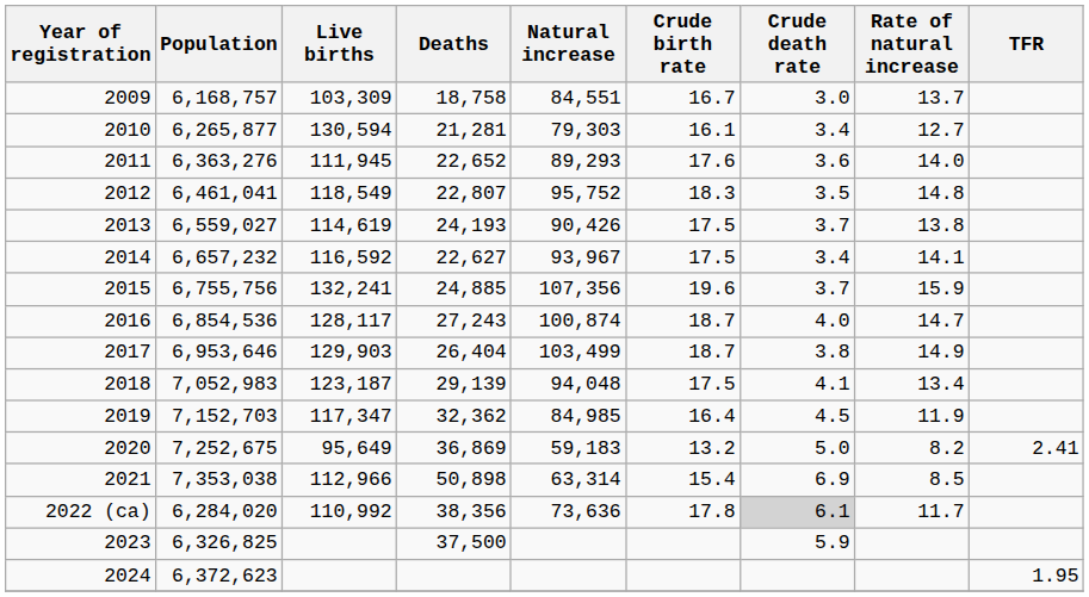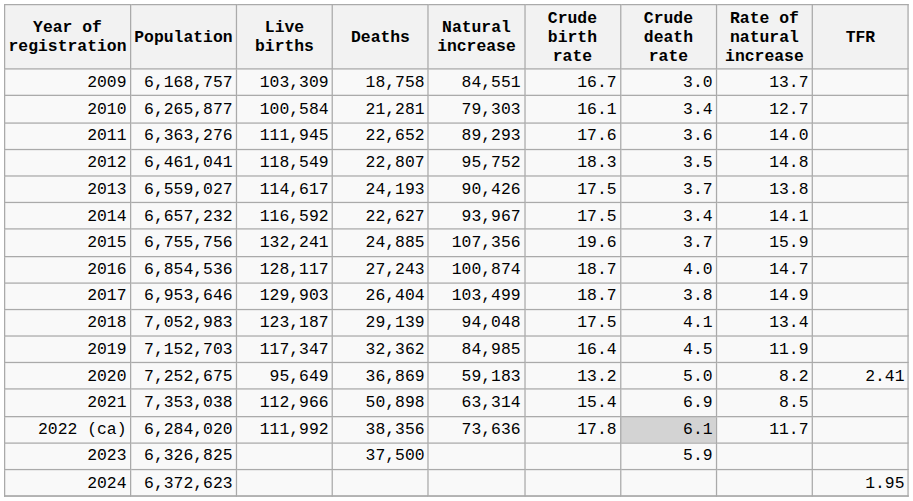2010 | Live births: 130,594 -> 100,584
2013 | Live births: 114,619 -> 114,617
2022 (ca) | Live births: 110,992 -> 111,992
